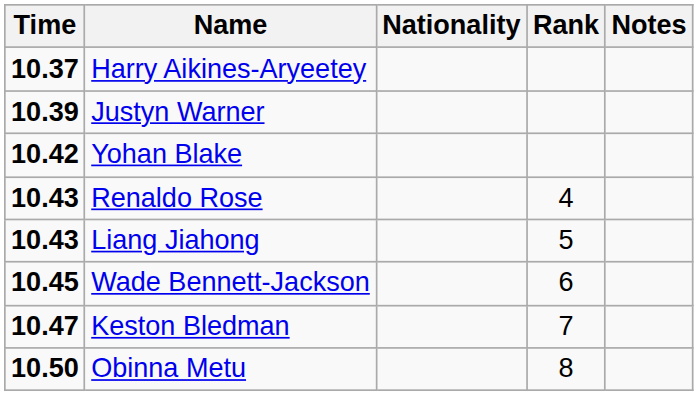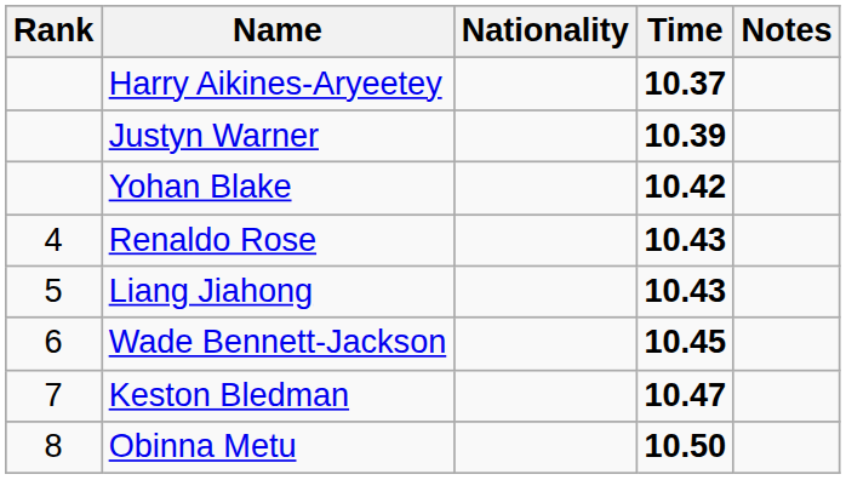columns swapped: Rank <-> Time
